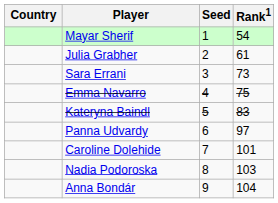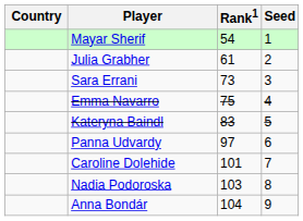columns swapped: Rank1 <-> Seed
